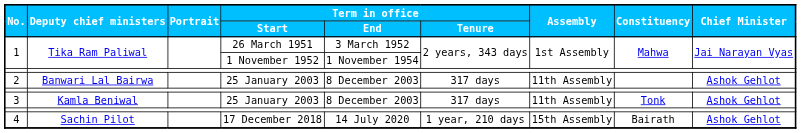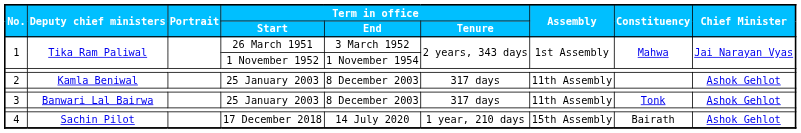2 | Deputy chief ministers: Banwari Lal Bairwa -> Kamla Beniwal
3 | Deputy chief ministers: Kamla Beniwal -> Banwari Lal Bairwa
